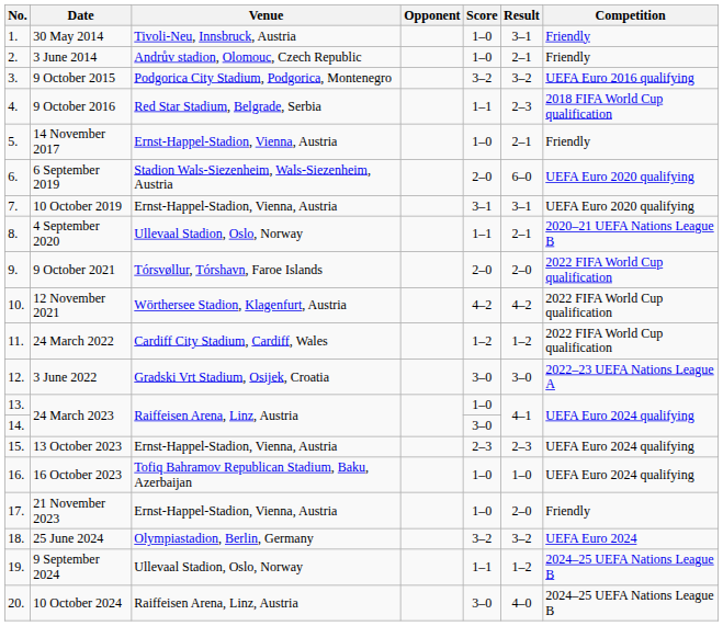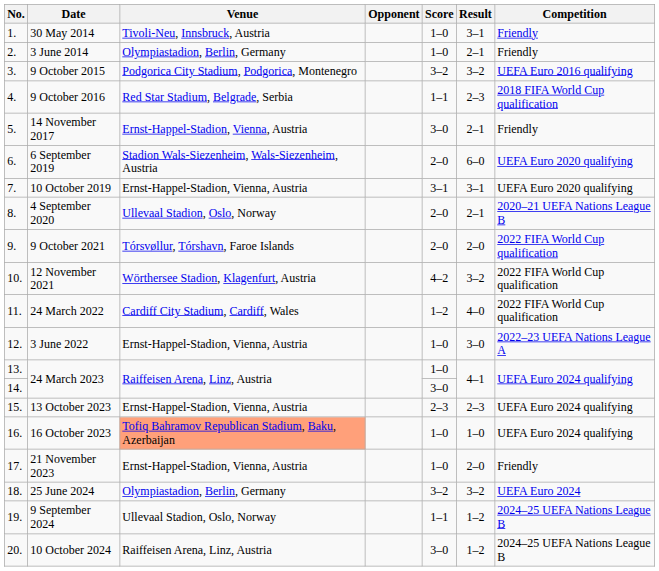3 June 2014 | Venue: Andrův stadion, Olomouc, Czech Republic -> Olympiastadion, Berlin, Germany
14 November 2017 | Score: 1–0 -> 3–0
4 September 2020 | Score: 1–1 -> 2–0
12 November 2021 | Result: 4–2 -> 3–2
24 March 2022 | Result: 1–2 -> 4–0
3 June 2022 | Venue: Gradski Vrt Stadium, Osijek, Croatia -> Ernst-Happel-Stadion, Vienna, Austria
3 June 2022 | Score: 3–0 -> 1–0
16 October 2023 | Venue: no background -> lightsalmon background
10 October 2024 | Result: 4–0 -> 1–2
